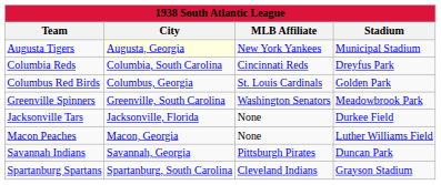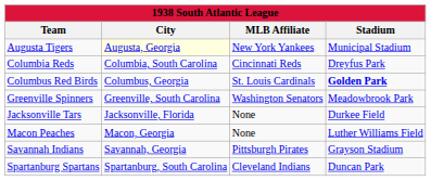Columbus Red Birds | Stadium: normal -> bold
Savannah Indians | Stadium: Duncan Park -> Grayson Stadium
Spartanburg Spartans | Stadium: Grayson Stadium -> Duncan Park
